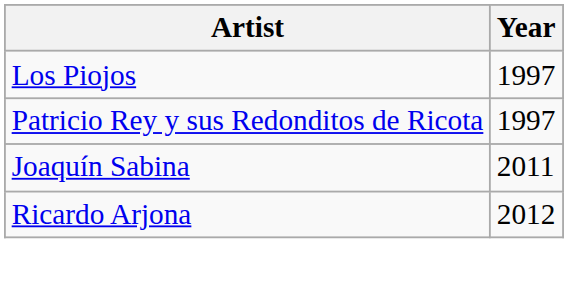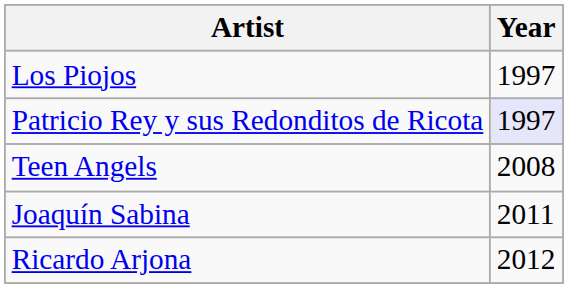Patricio Rey y sus Redonditos de Ricota | Year: no background -> lavender background
+ row: Teen Angels | 2008
